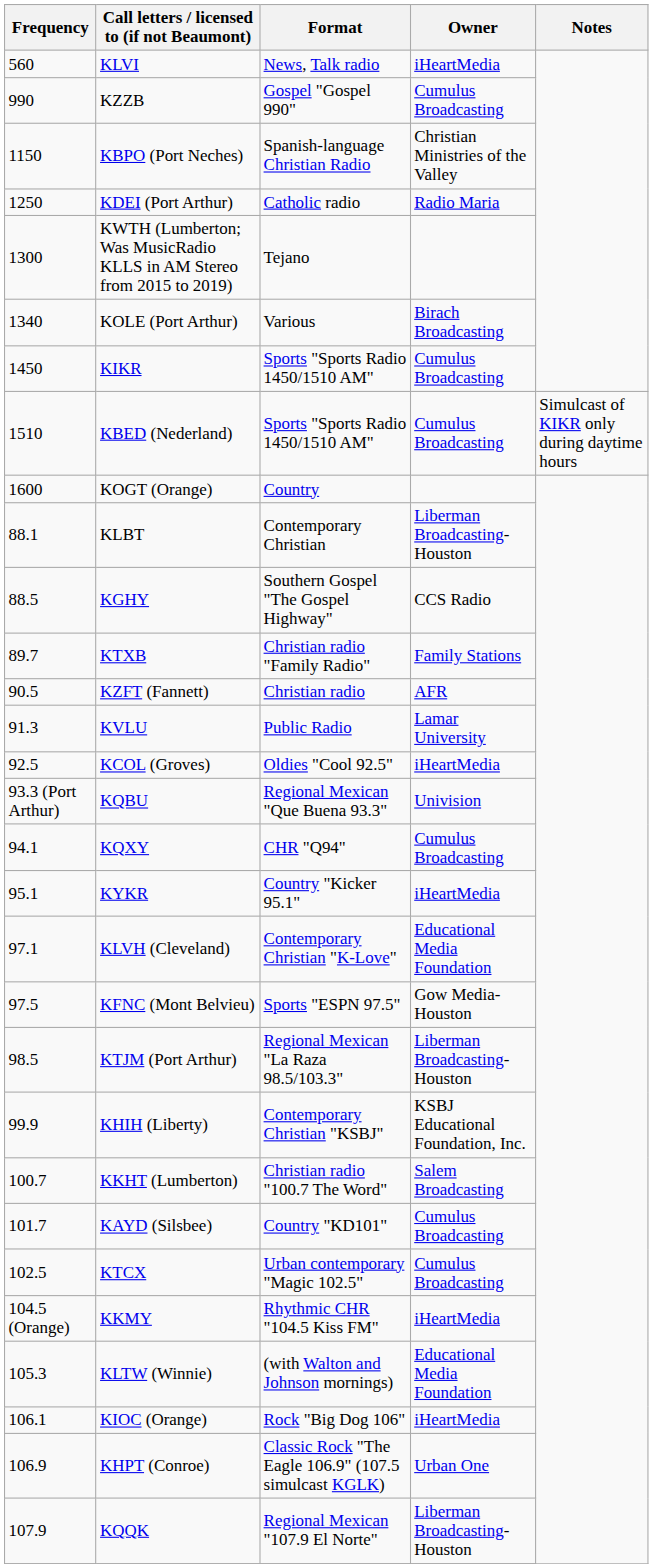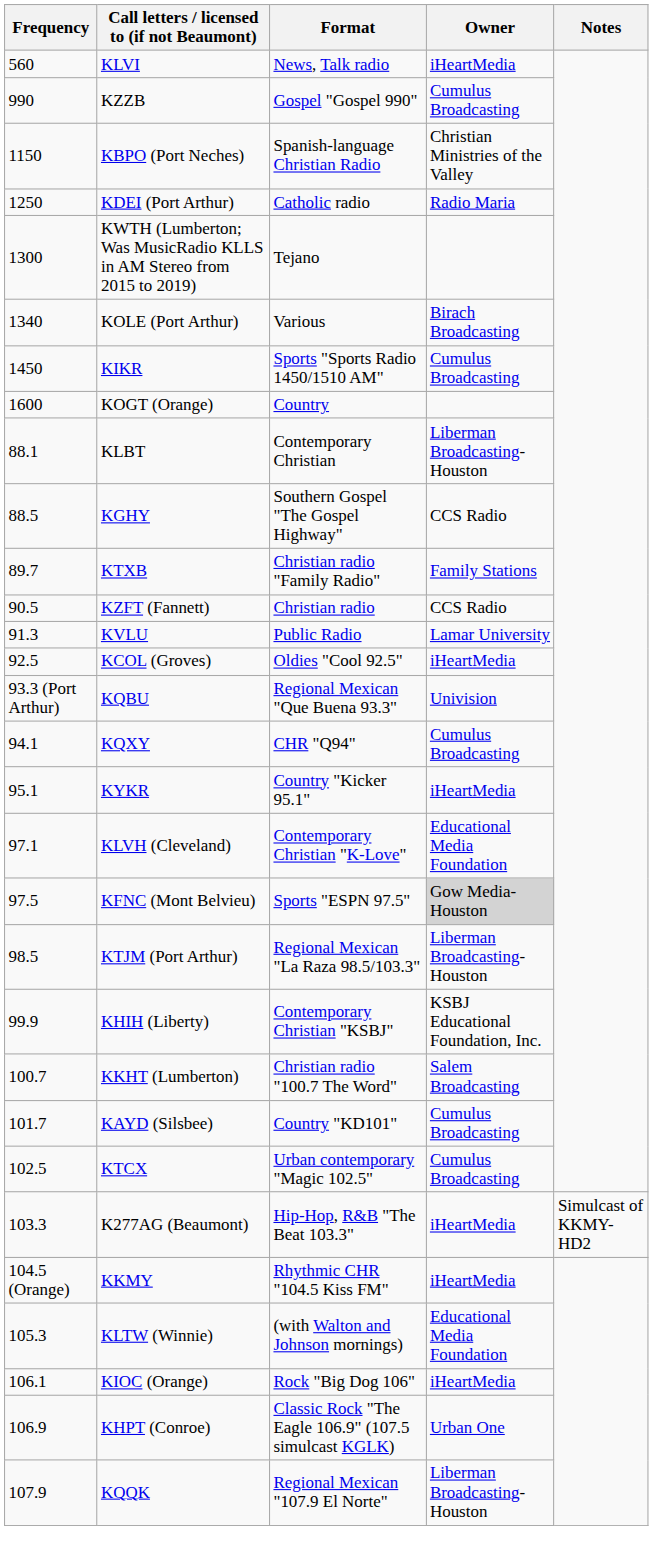- row: 1510 | KBED (Nederland) | Sports "Sports Radio 1450/1510 AM" | Cumulus Broadcasting | Simulcast of KIKR only during daytime hours
KZFT (Fannett) | Owner: AFR -> CCS Radio
KFNC (Mont Belvieu) | Owner: no background -> lightgrey background
+ row: 103.3 | K277AG (Beaumont) | Hip-Hop, R&B "The Beat 103.3" | iHeartMedia | Simulcast of KKMY-HD2
